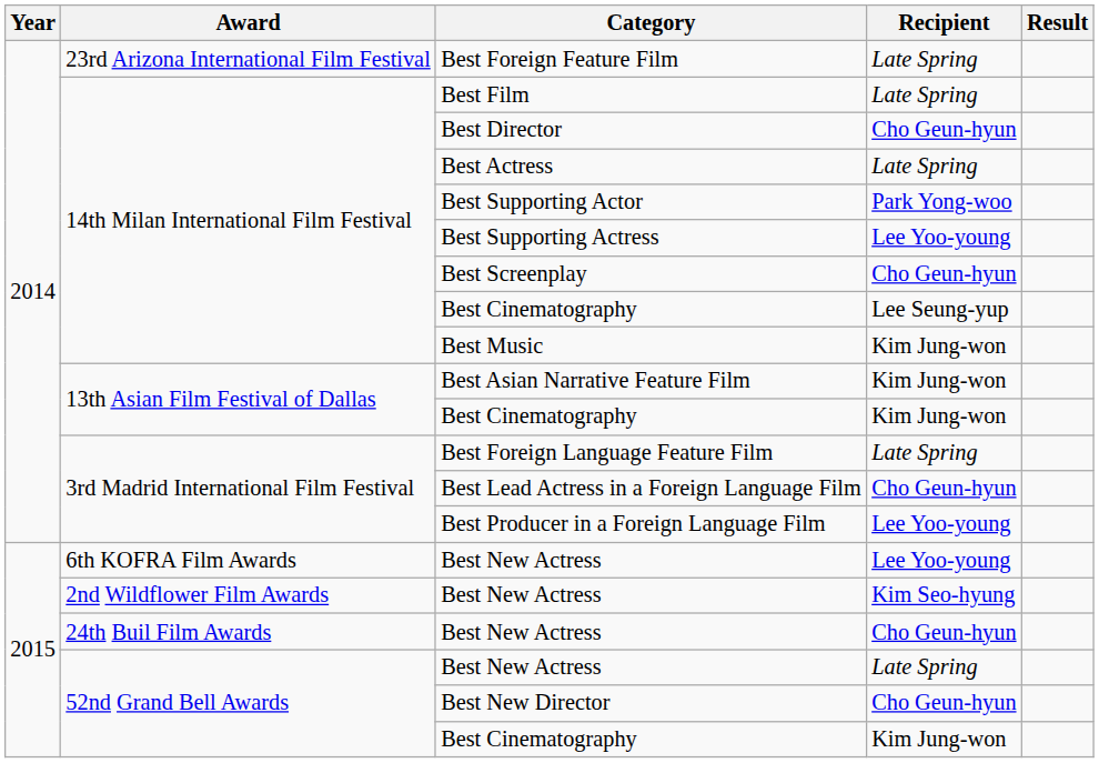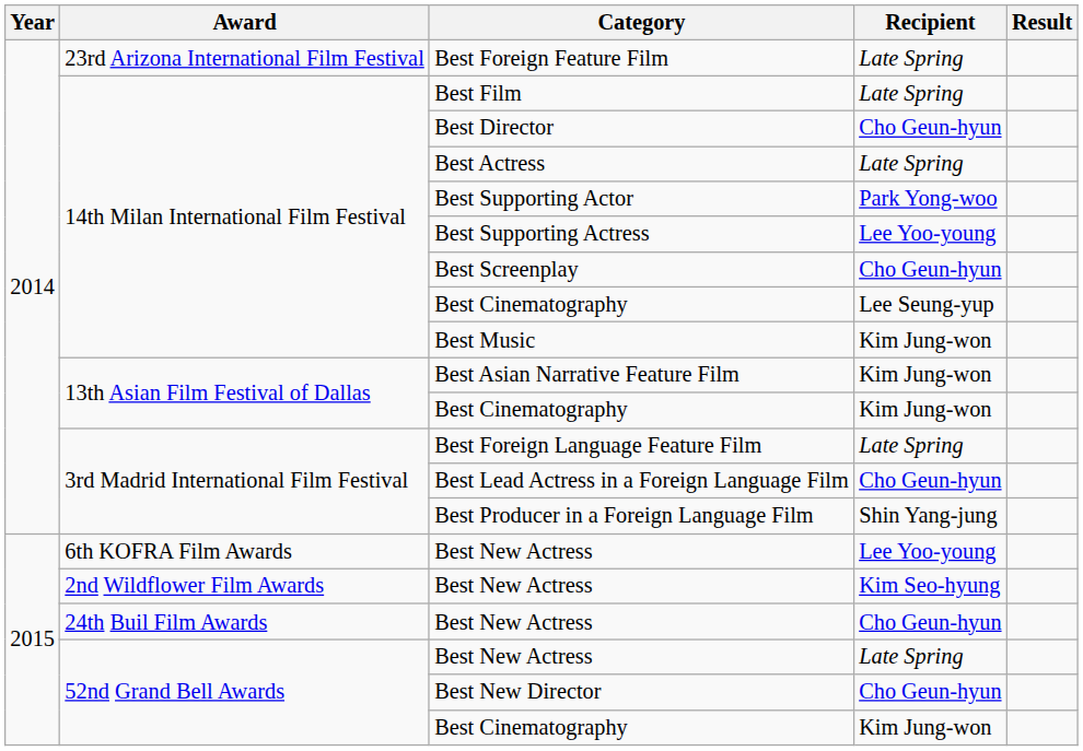Best Producer in a Foreign Language Film | Recipient: Lee Yoo-young -> Shin Yang-jung
